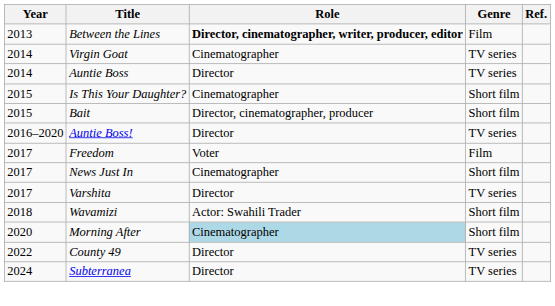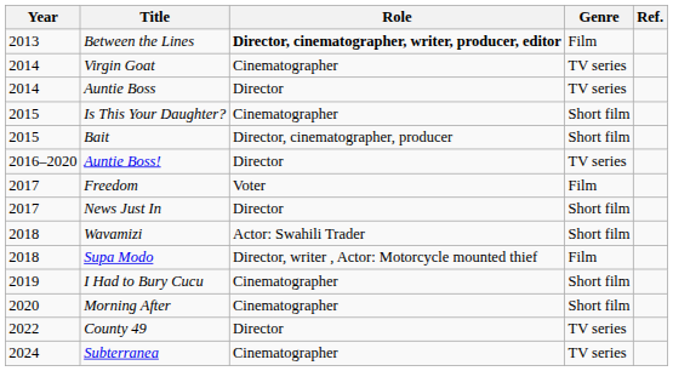News Just In | Role: Cinematographer -> Director
- row: 2017 | Varshita | Director | TV series
+ row: 2018 | Supa Modo | Director, writer , Actor: Motorcycle mounted thief | Film
+ row: 2019 | I Had to Bury Cucu | Cinematographer | Short film
Morning After | Role: lightblue background -> no background
Subterranea | Role: Director -> Cinematographer
